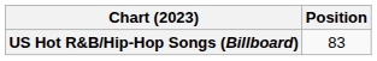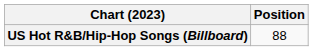US Hot R&B/Hip-Hop Songs (Billboard) | Position: 83 -> 88
